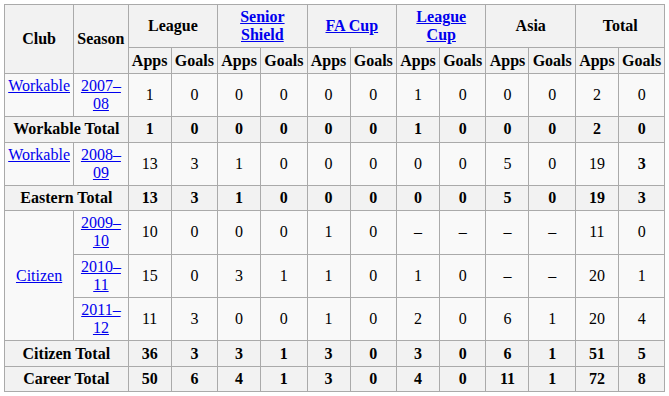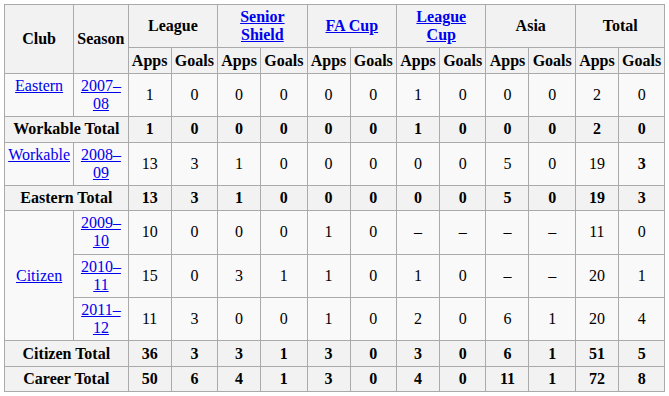2007–08 | Club: Workable -> Eastern
